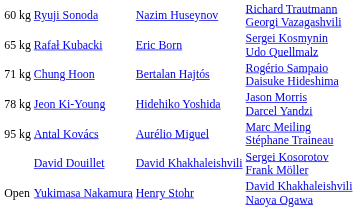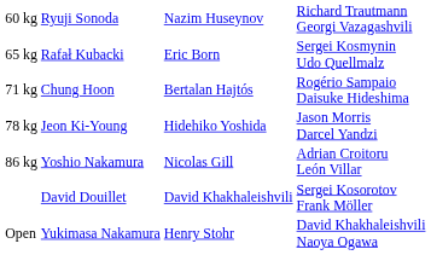+ row: 86 kg | Yoshio Nakamura | Nicolas Gill | Adrian Croitoru León Villar
- row: 95 kg | Antal Kovács | Aurélio Miguel | Marc Meiling Stéphane Traineau
